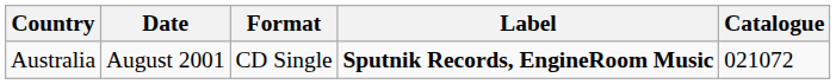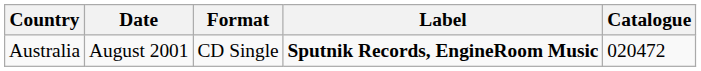Australia | Catalogue: 021072 -> 020472
